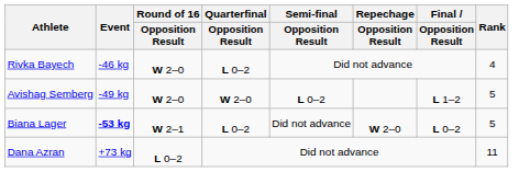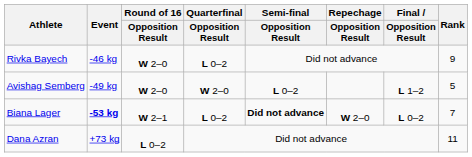Rivka Bayech | Rank: 4 -> 9
Biana Lager | Semi-final / Opposition Result: normal -> bold
Biana Lager | Rank: 5 -> 7
